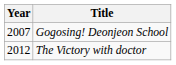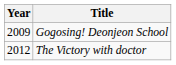Gogosing! Deonjeon School | Year: 2007 -> 2009
